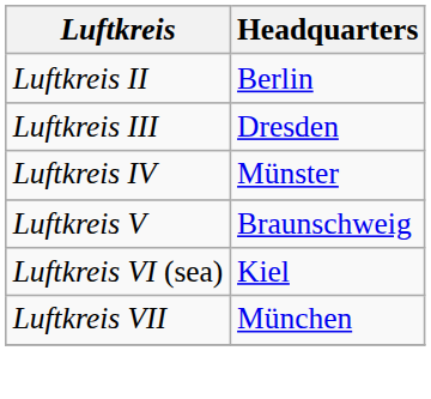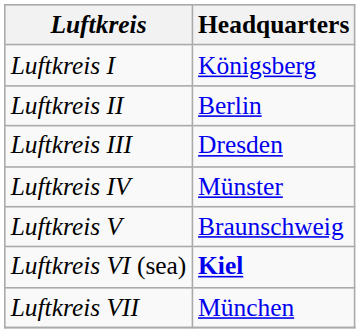+ row: Luftkreis I | Königsberg
Luftkreis VI (sea) | Headquarters: normal -> bold
